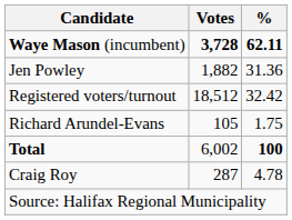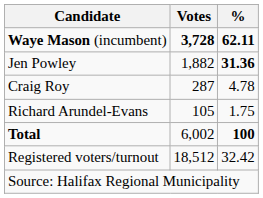Jen Powley | %: normal -> bold
rows swapped: Craig Roy <-> Registered voters/turnout
